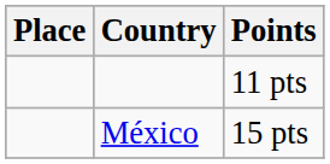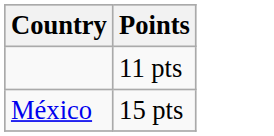- column: Place
